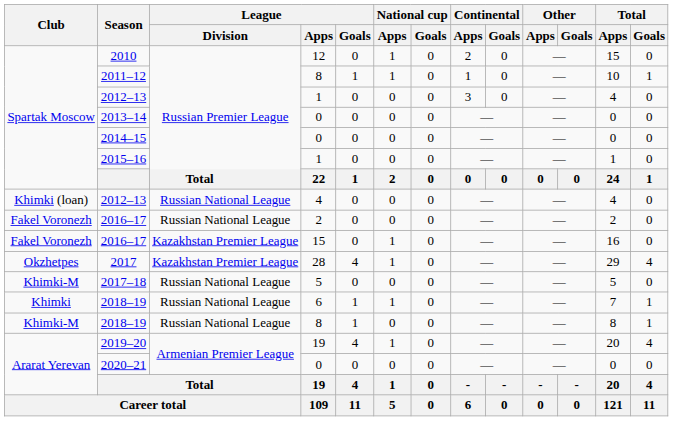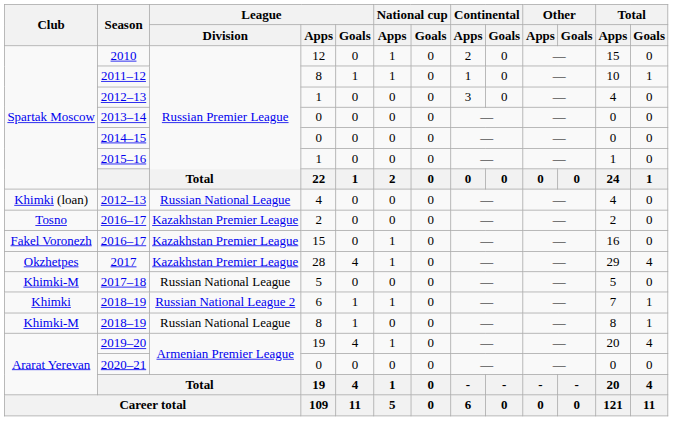2016–17 / 2 | Club: Fakel Voronezh -> Tosno
2016–17 / 2 | League / Division: Russian National League -> Kazakhstan Premier League
2018–19 / 6 | League / Division: Russian National League -> Russian National League 2
